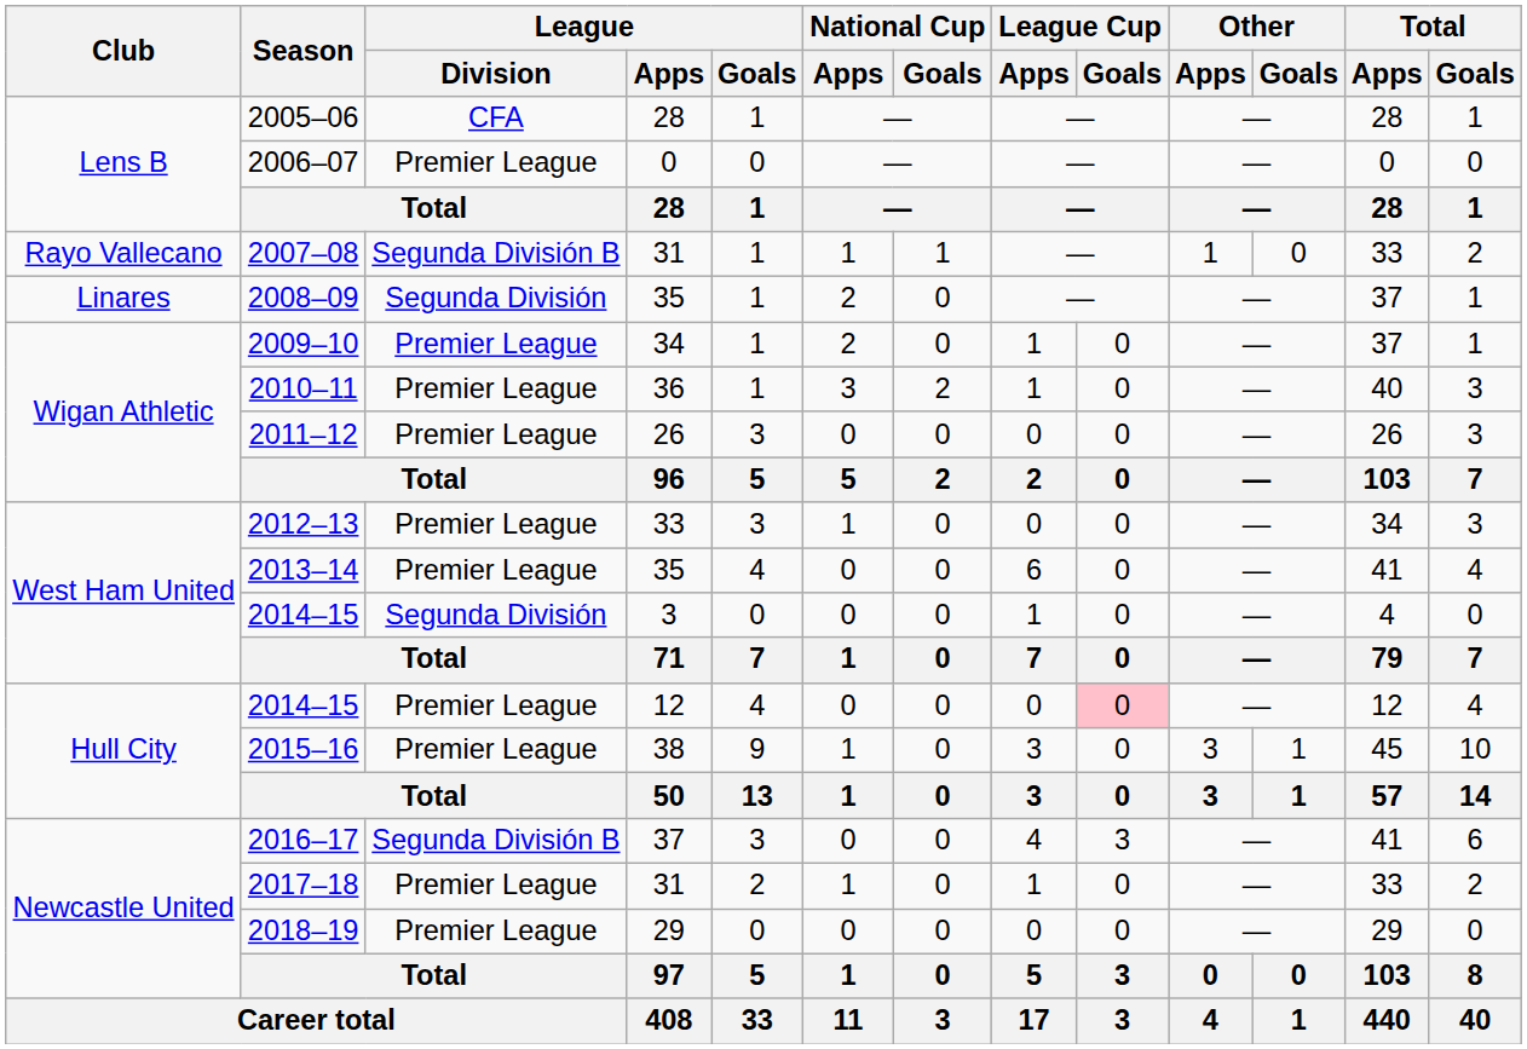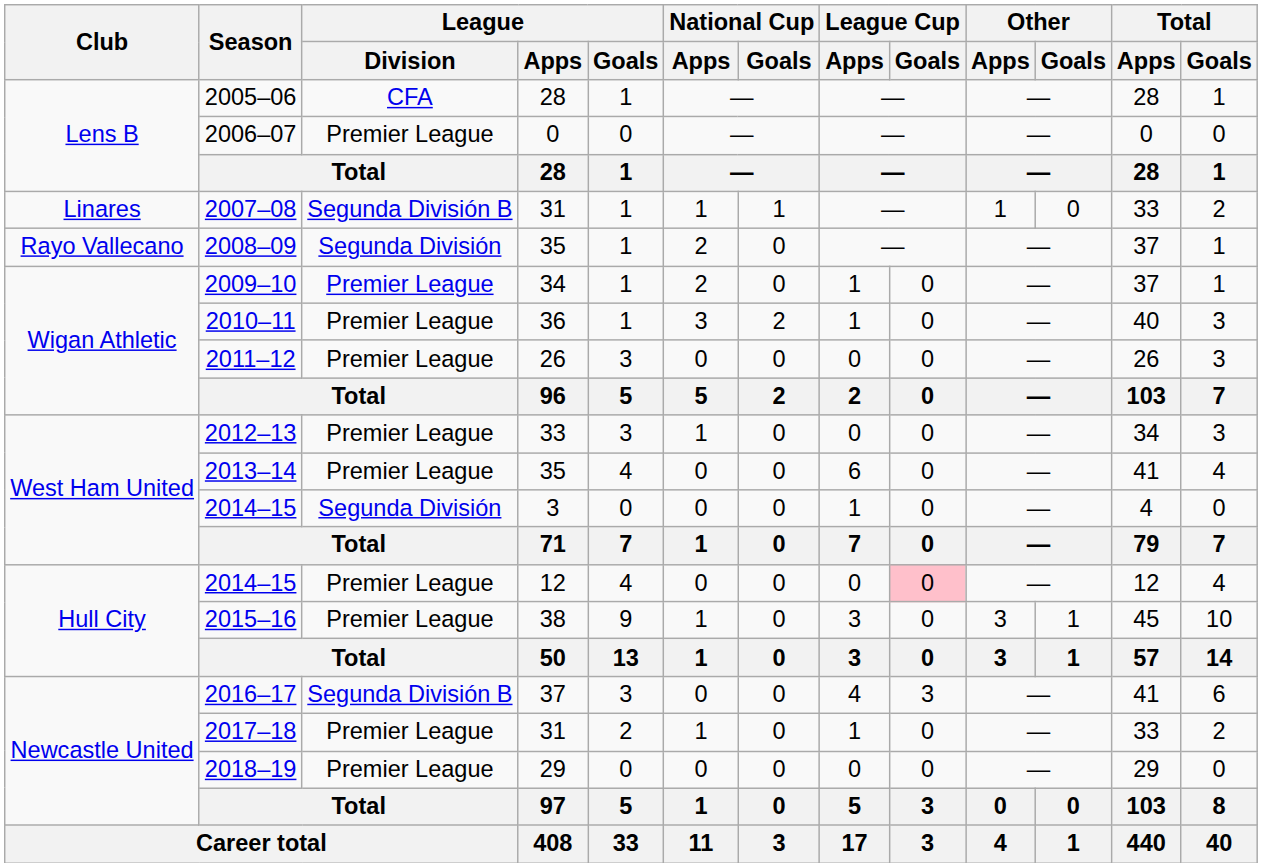2007–08 | Club: Rayo Vallecano -> Linares
2008–09 | Club: Linares -> Rayo Vallecano
